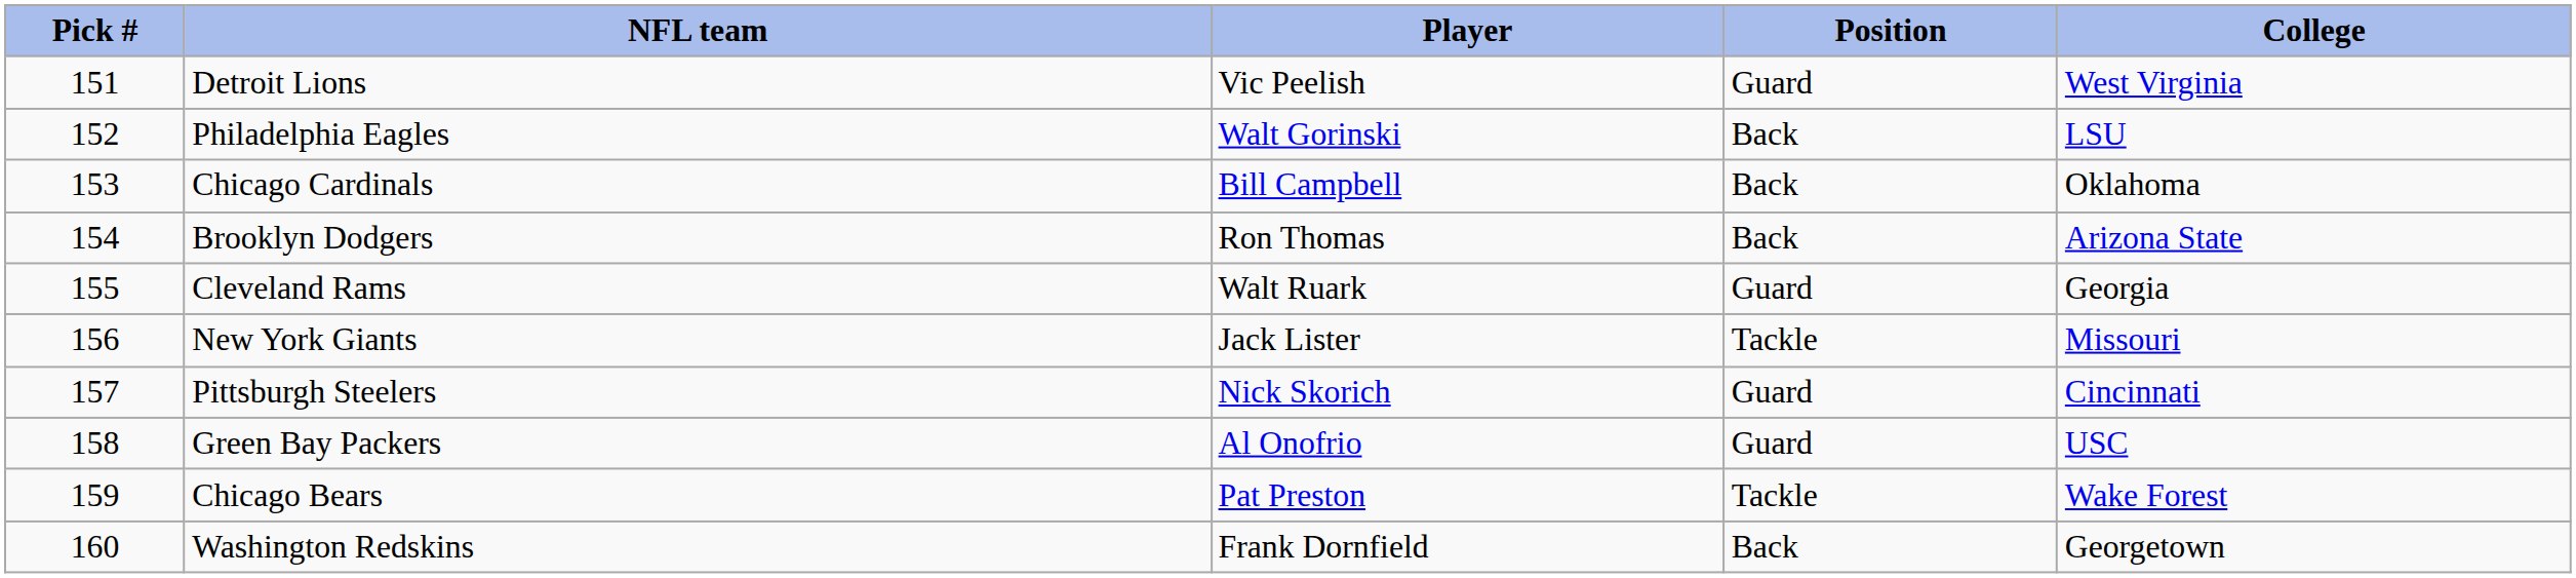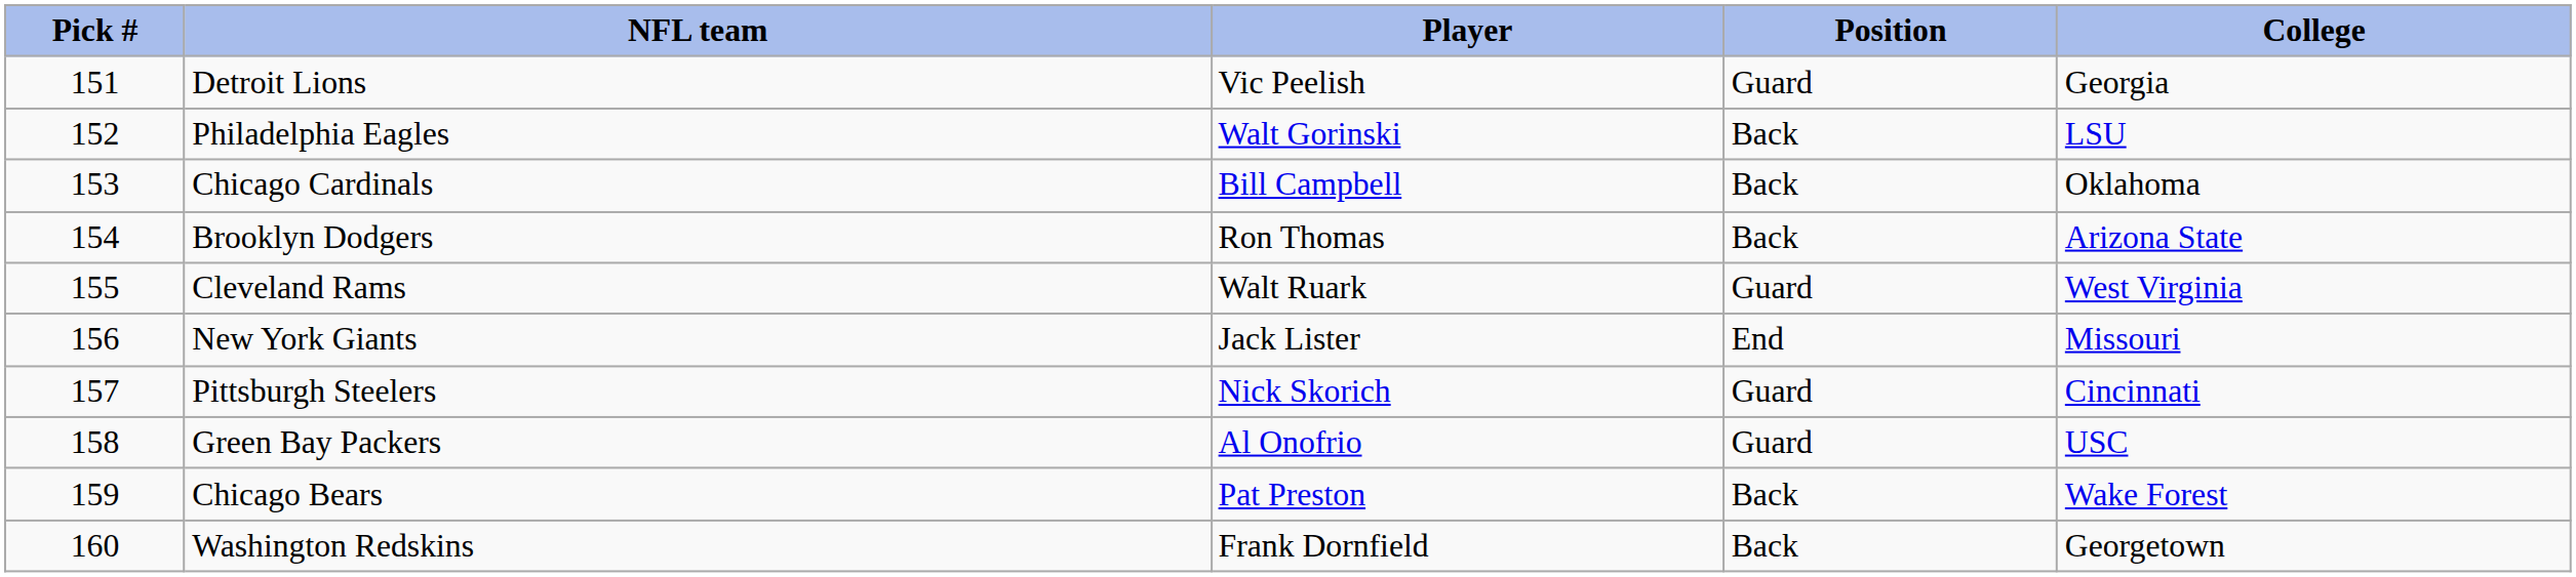Detroit Lions | College: West Virginia -> Georgia
Cleveland Rams | College: Georgia -> West Virginia
New York Giants | Position: Tackle -> End
Chicago Bears | Position: Tackle -> Back
